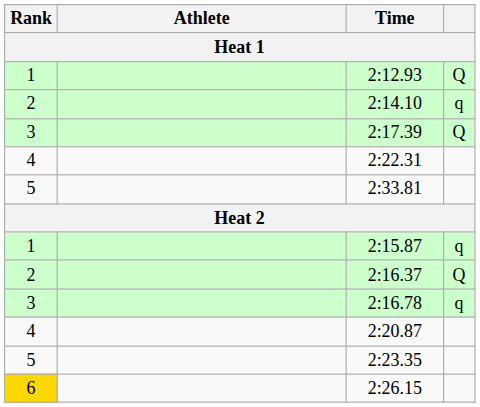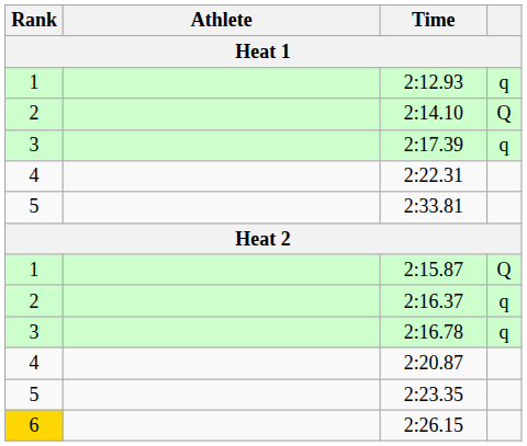2:12.93 | column 4: Q -> q
2:14.10 | column 4: q -> Q
2:17.39 | column 4: Q -> q
2:15.87 | column 4: q -> Q
2:16.37 | column 4: Q -> q
